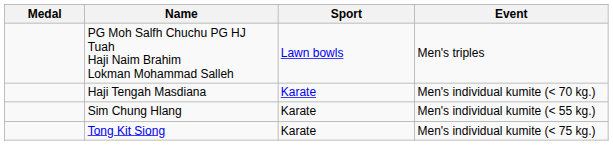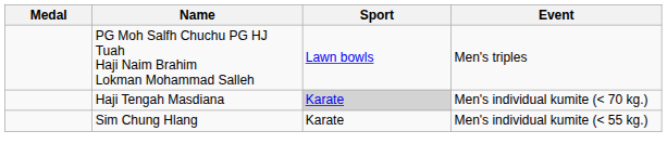Haji Tengah Masdiana | Sport: no background -> lightgrey background
- row: Tong Kit Siong | Karate | Men's individual kumite (< 75 kg.)
